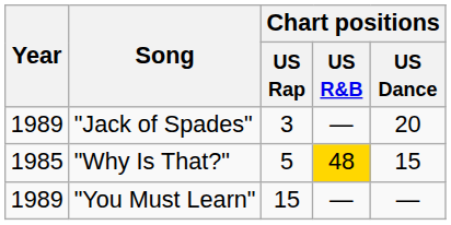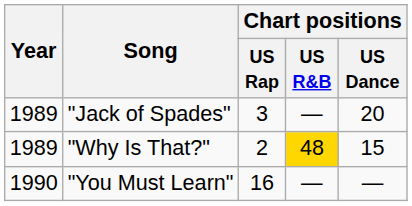"Why Is That?" | Year: 1985 -> 1989
"Why Is That?" | Chart positions / US Rap: 5 -> 2
"You Must Learn" | Year: 1989 -> 1990
"You Must Learn" | Chart positions / US Rap: 15 -> 16
